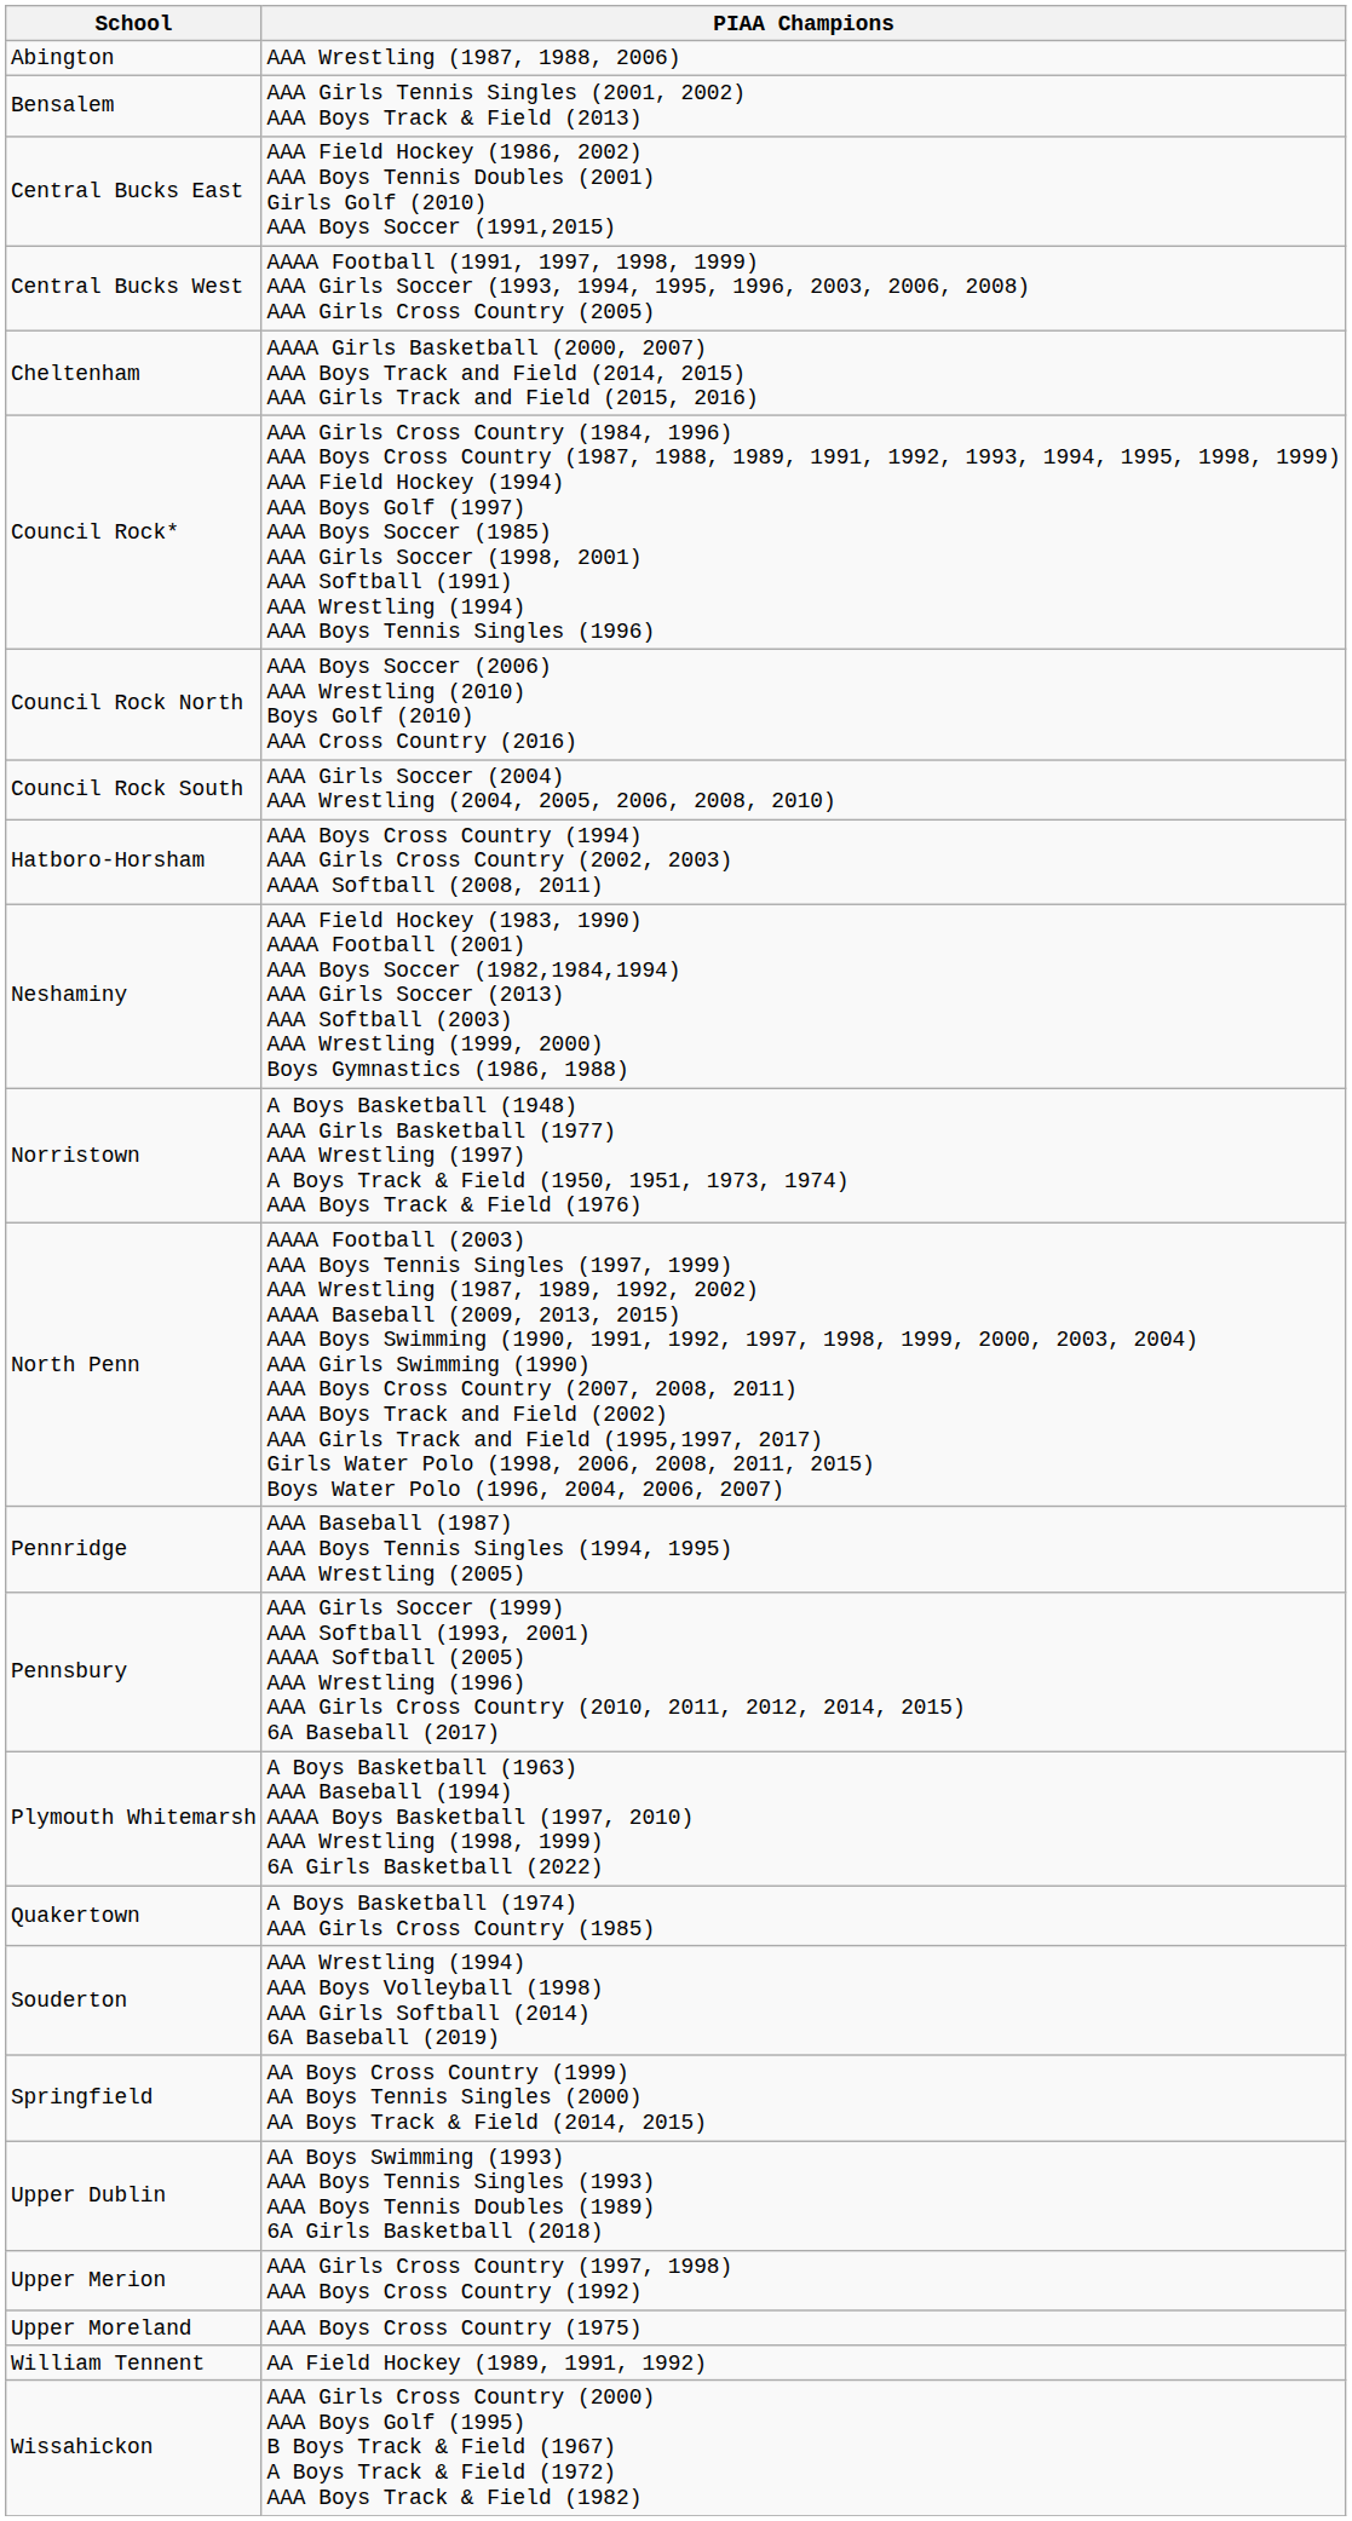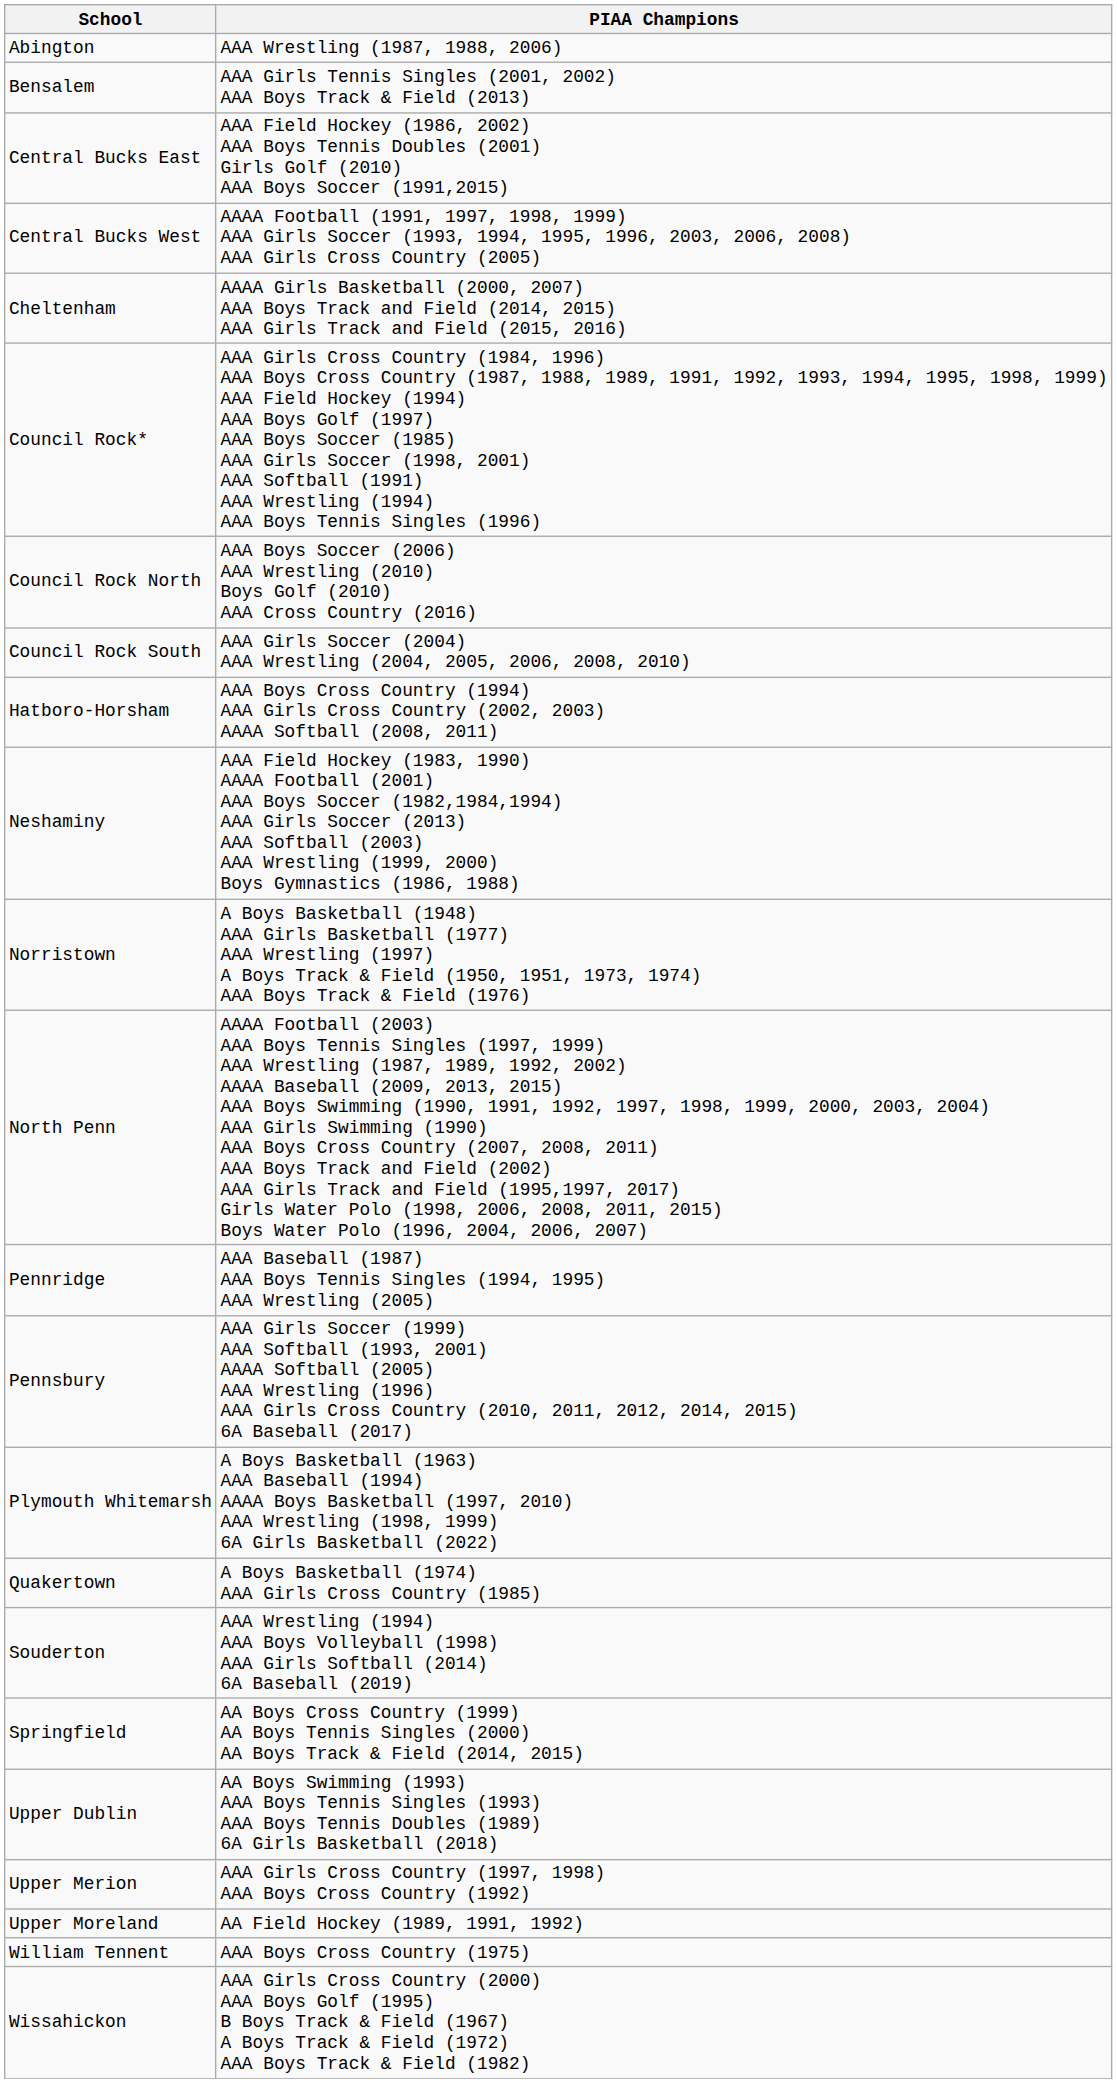Upper Moreland | PIAA Champions: AAA Boys Cross Country (1975) -> AA Field Hockey (1989, 1991, 1992)
William Tennent | PIAA Champions: AA Field Hockey (1989, 1991, 1992) -> AAA Boys Cross Country (1975)
